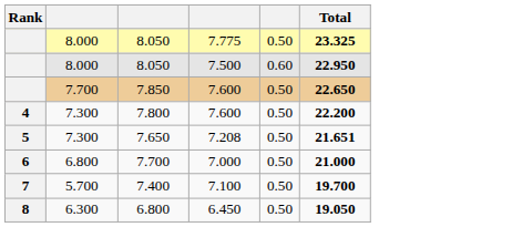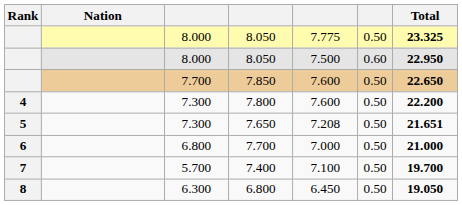+ column: Nation
